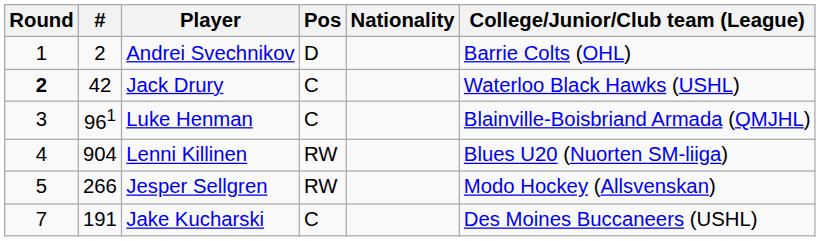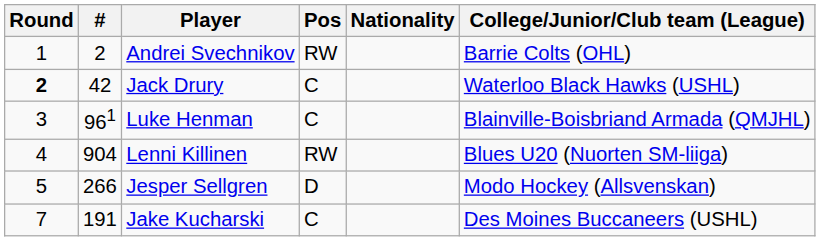Andrei Svechnikov | Pos: D -> RW
Jesper Sellgren | Pos: RW -> D
